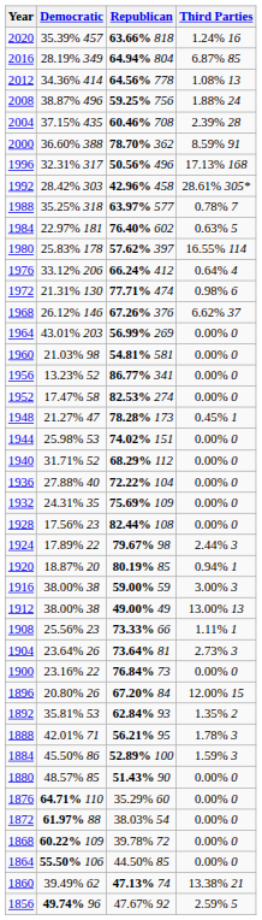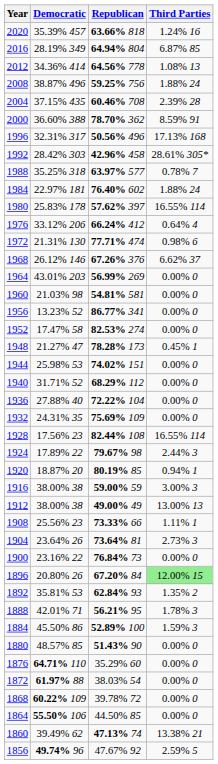1984 | Third Parties: 0.63% 5 -> 1.88% 24
1928 | Third Parties: 0.00% 0 -> 16.55% 114
1896 | Third Parties: no background -> lightgreen background
